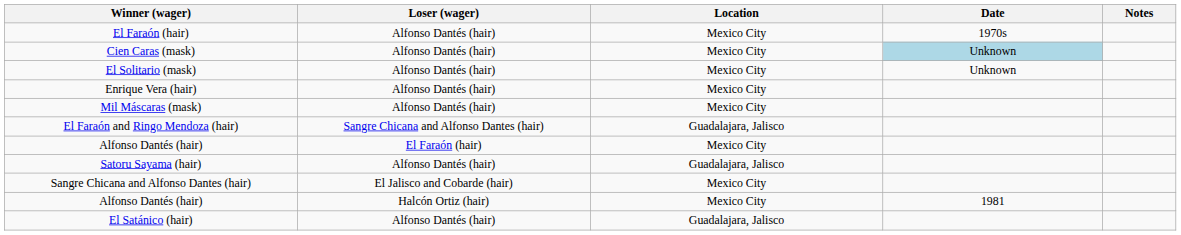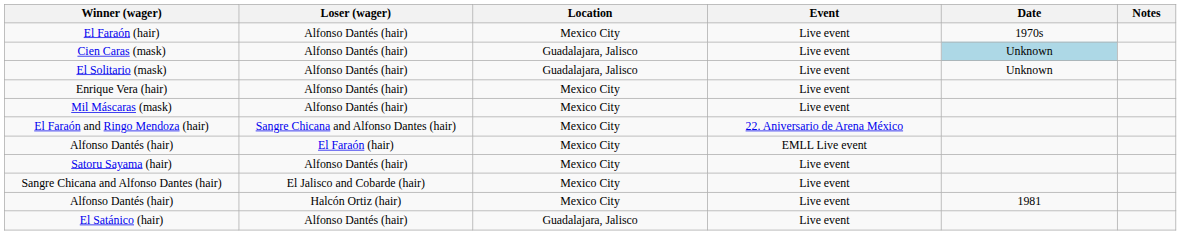+ column: Event | Live event | Live event | Live event | Live event | Live event | 22. Aniversario de Arena México | EMLL Live event | Live event | Live event | Live event | Live event
Cien Caras (mask) | Location: Mexico City -> Guadalajara, Jalisco
El Solitario (mask) | Location: Mexico City -> Guadalajara, Jalisco
El Faraón and Ringo Mendoza (hair) | Location: Guadalajara, Jalisco -> Mexico City
Satoru Sayama (hair) | Location: Guadalajara, Jalisco -> Mexico City
